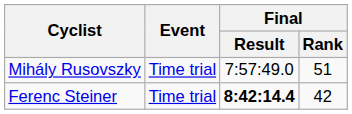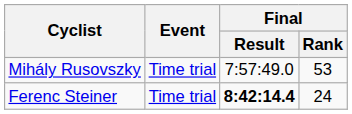Mihály Rusovszky | Final / Rank: 51 -> 53
Ferenc Steiner | Final / Rank: 42 -> 24
